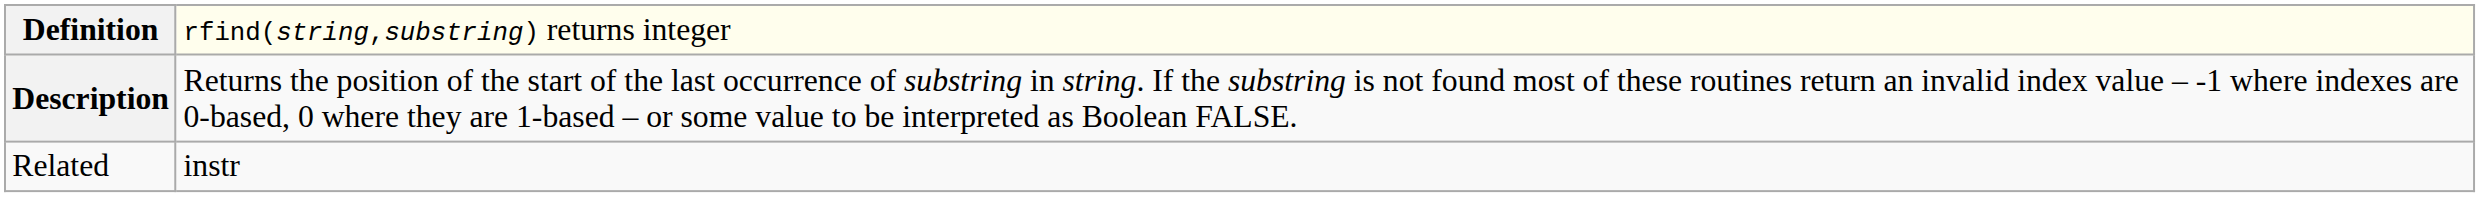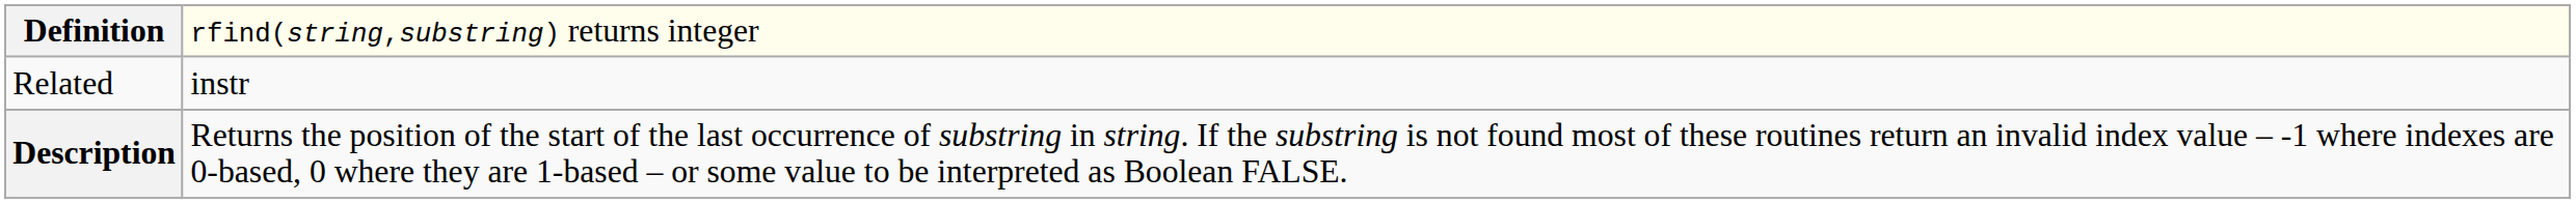rows swapped: Description <-> Related
